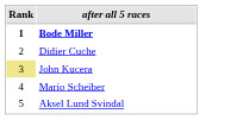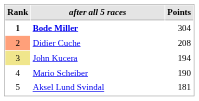+ column: Points | 304 | 208 | 194 | 190 | 181
Didier Cuche | Rank: no background -> lightsalmon background
